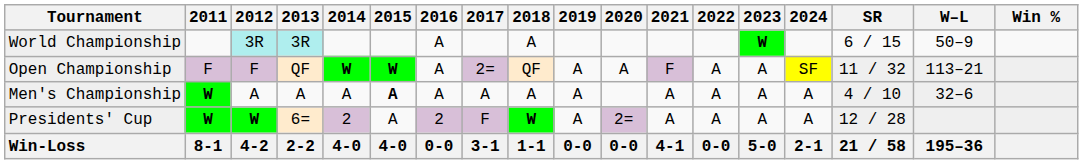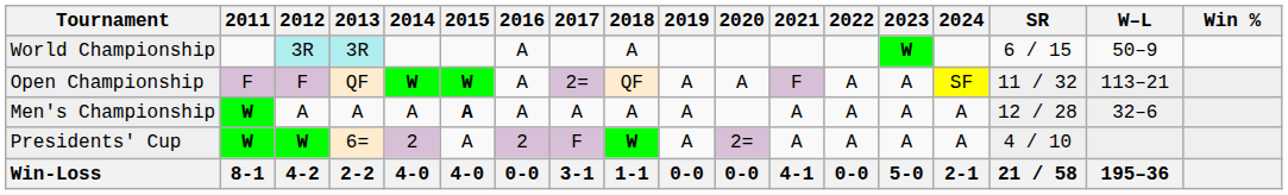Men's Championship | SR: 4 / 10 -> 12 / 28
Presidents' Cup | SR: 12 / 28 -> 4 / 10
